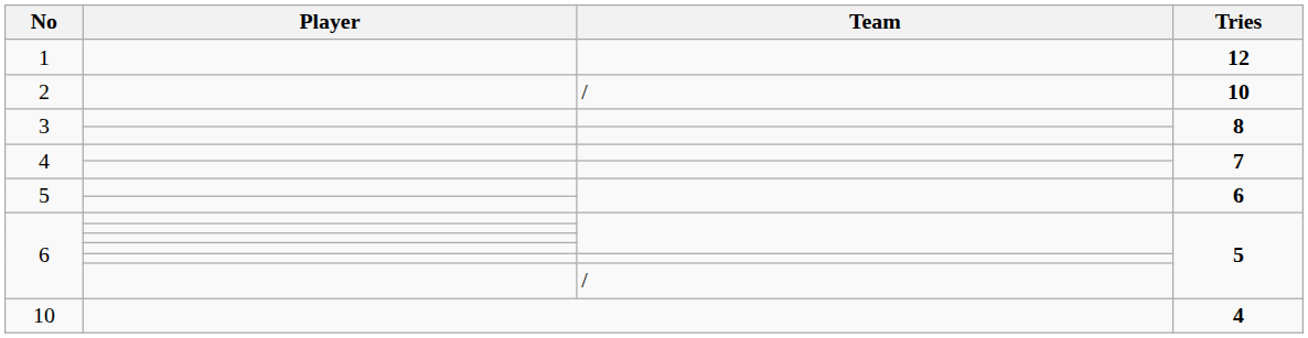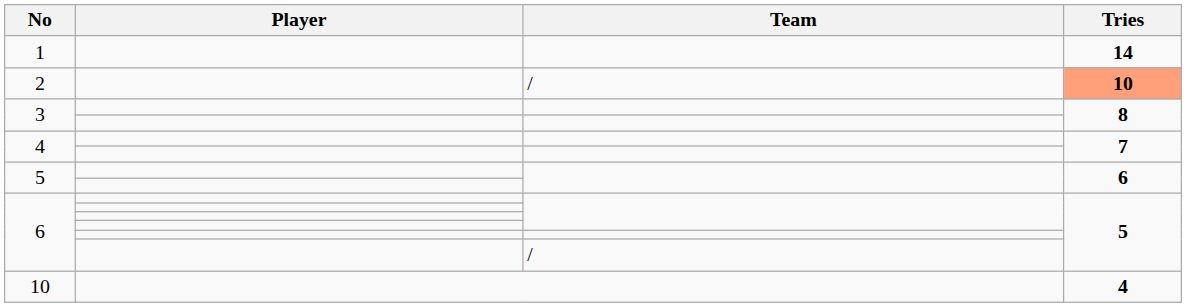1 | Tries: 12 -> 14
2 | Tries: no background -> lightsalmon background
